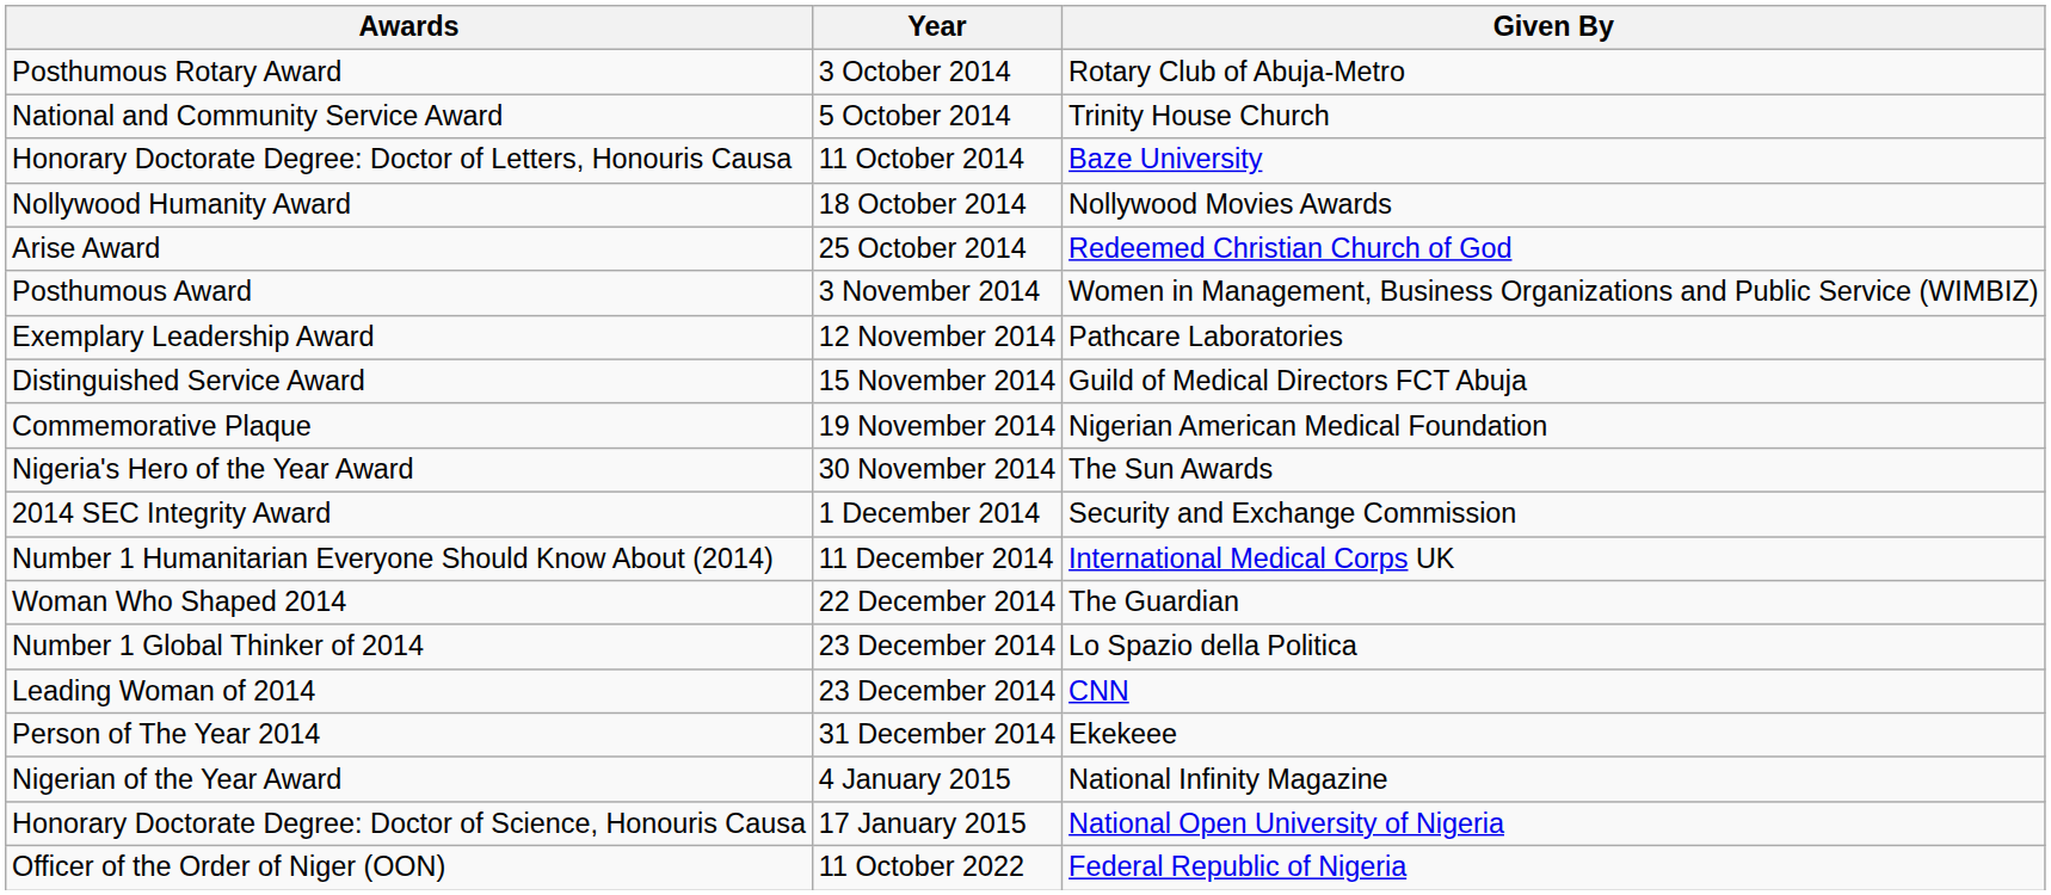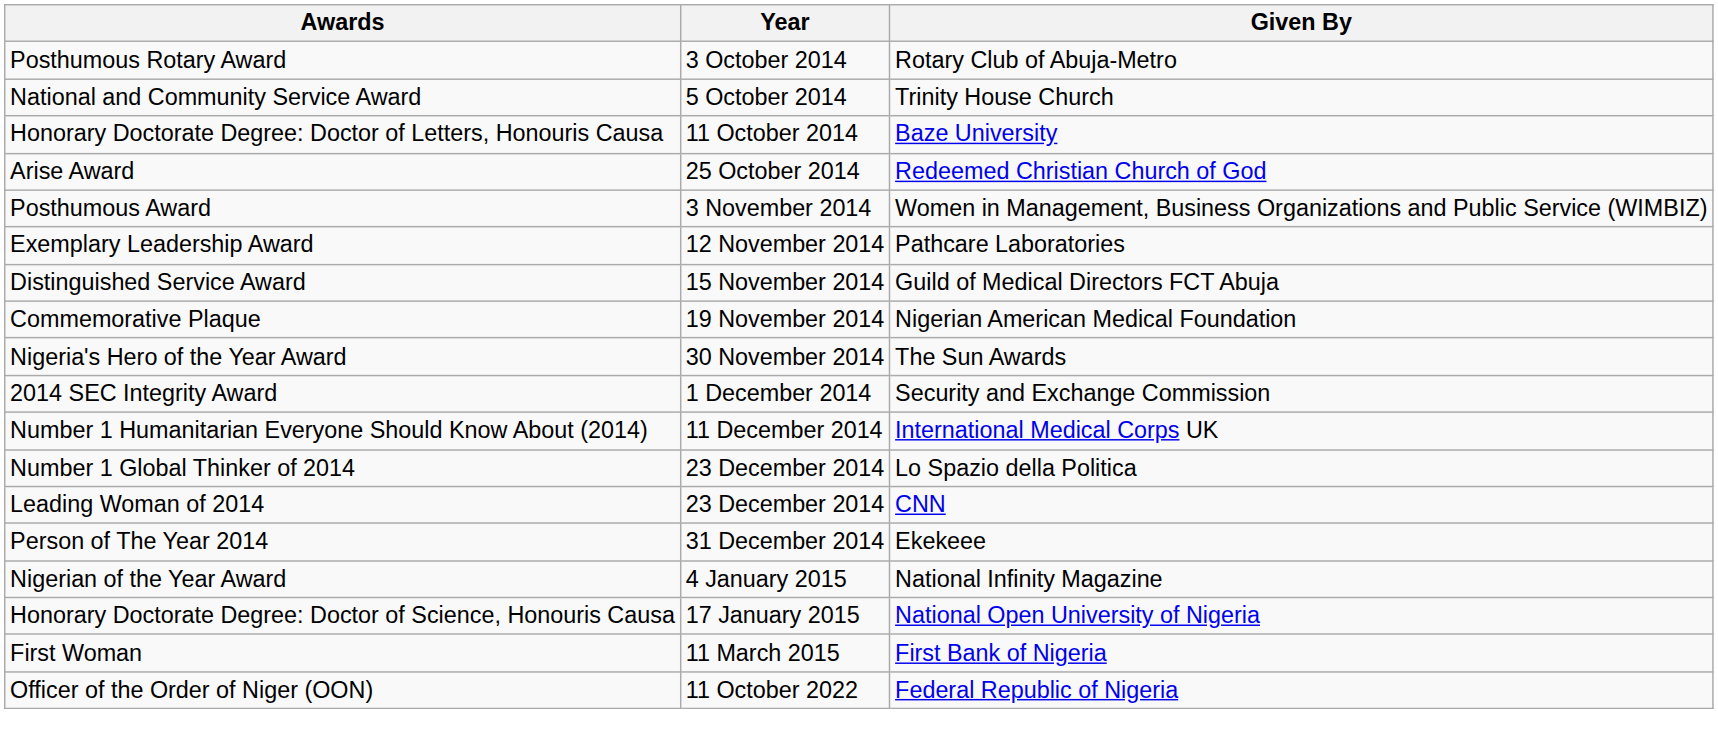- row: Nollywood Humanity Award | 18 October 2014 | Nollywood Movies Awards
- row: Woman Who Shaped 2014 | 22 December 2014 | The Guardian
+ row: First Woman | 11 March 2015 | First Bank of Nigeria
